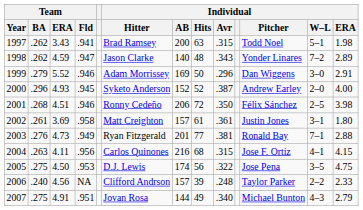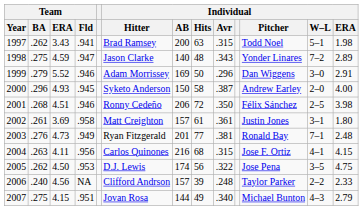1998 | Team / BA: .262 -> .275
2000 | Individual / AB: 152 -> 150
2000 | Individual / Hits: 52 -> 58
2003 | Individual / ERA: 2.88 -> 2.48
2005 | Team / BA: .275 -> .262
2007 | Team / ERA: 4.91 -> 4.15
